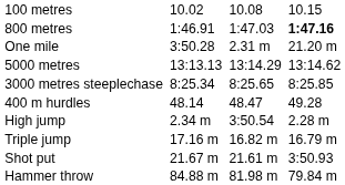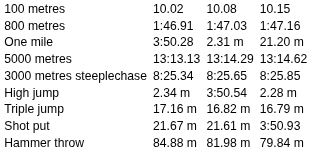800 metres | column 7: bold -> normal
- row: 400 m hurdles | 48.14 | 48.47 | 49.28
